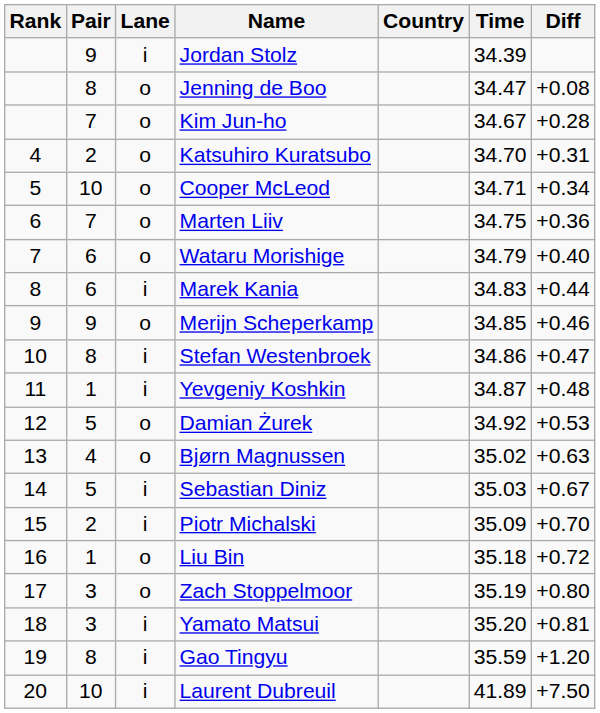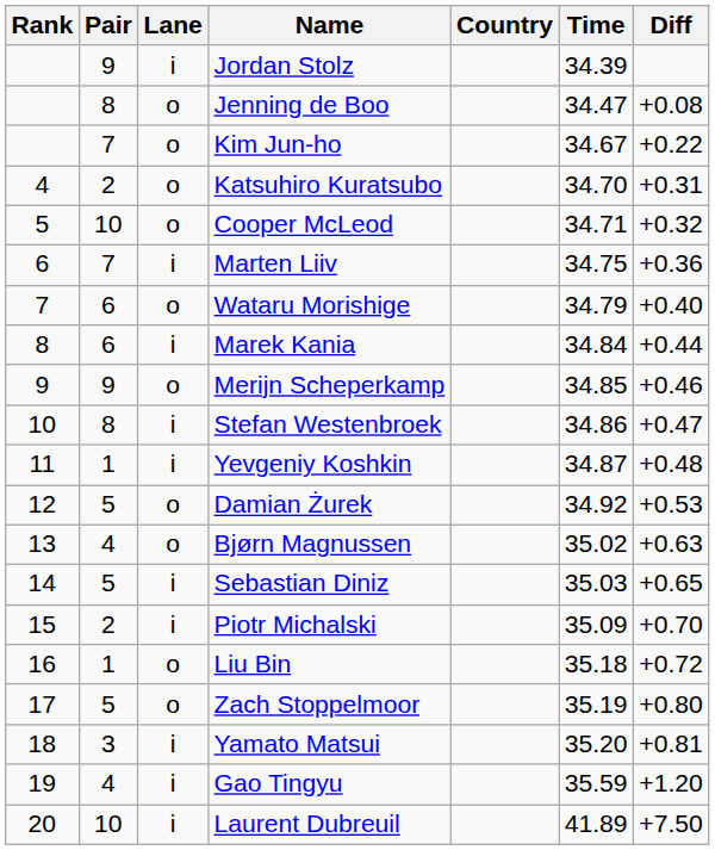Kim Jun-ho | Diff: +0.28 -> +0.22
Cooper McLeod | Diff: +0.34 -> +0.32
Marten Liiv | Lane: o -> i
Marek Kania | Time: 34.83 -> 34.84
Sebastian Diniz | Diff: +0.67 -> +0.65
Zach Stoppelmoor | Pair: 3 -> 5
Gao Tingyu | Pair: 8 -> 4
